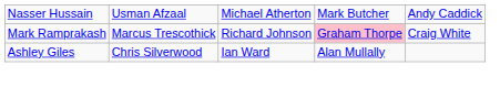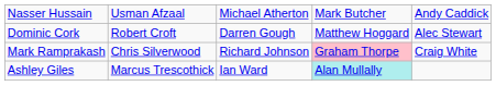+ row: Dominic Cork | Robert Croft | Darren Gough | Matthew Hoggard | Alec Stewart
Mark Ramprakash | column 2: Marcus Trescothick -> Chris Silverwood
Ashley Giles | column 2: Chris Silverwood -> Marcus Trescothick
Ashley Giles | column 4: no background -> paleturquoise background
